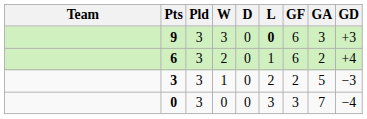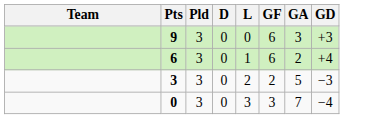- column: W | 3 | 2 | 1 | 0
9 | L: bold -> normal
